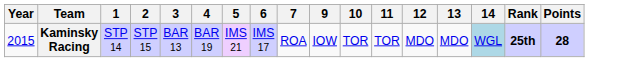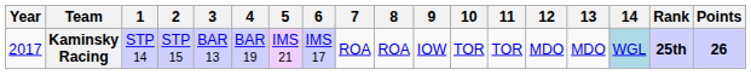+ column: 8 | ROA
Kaminsky Racing | Year: 2015 -> 2017
Kaminsky Racing | Points: 28 -> 26
